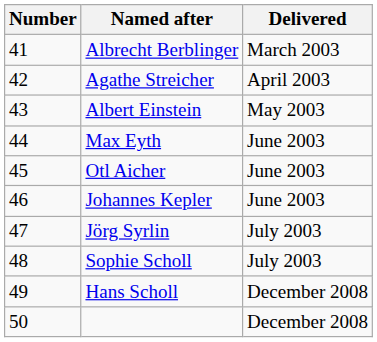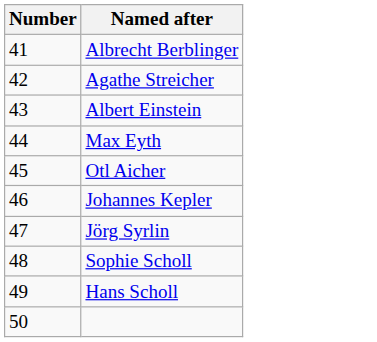- column: Delivered | March 2003 | April 2003 | May 2003 | June 2003 | June 2003 | June 2003 | July 2003 | July 2003 | December 2008 | December 2008
